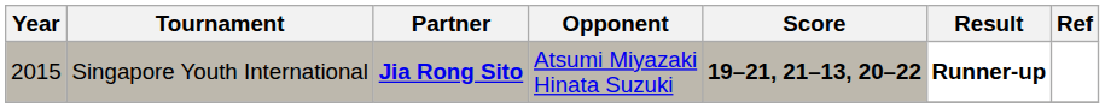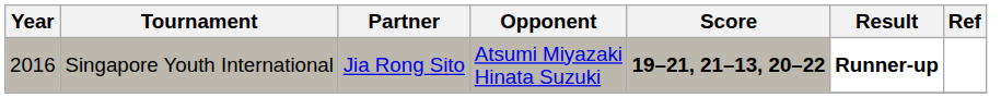Singapore Youth International | Year: 2015 -> 2016
Singapore Youth International | Partner: bold -> normal
